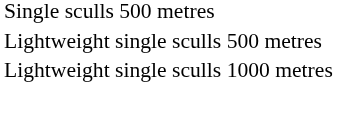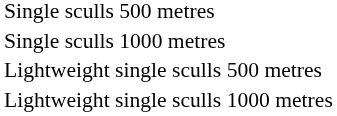+ row: Single sculls 1000 metres
